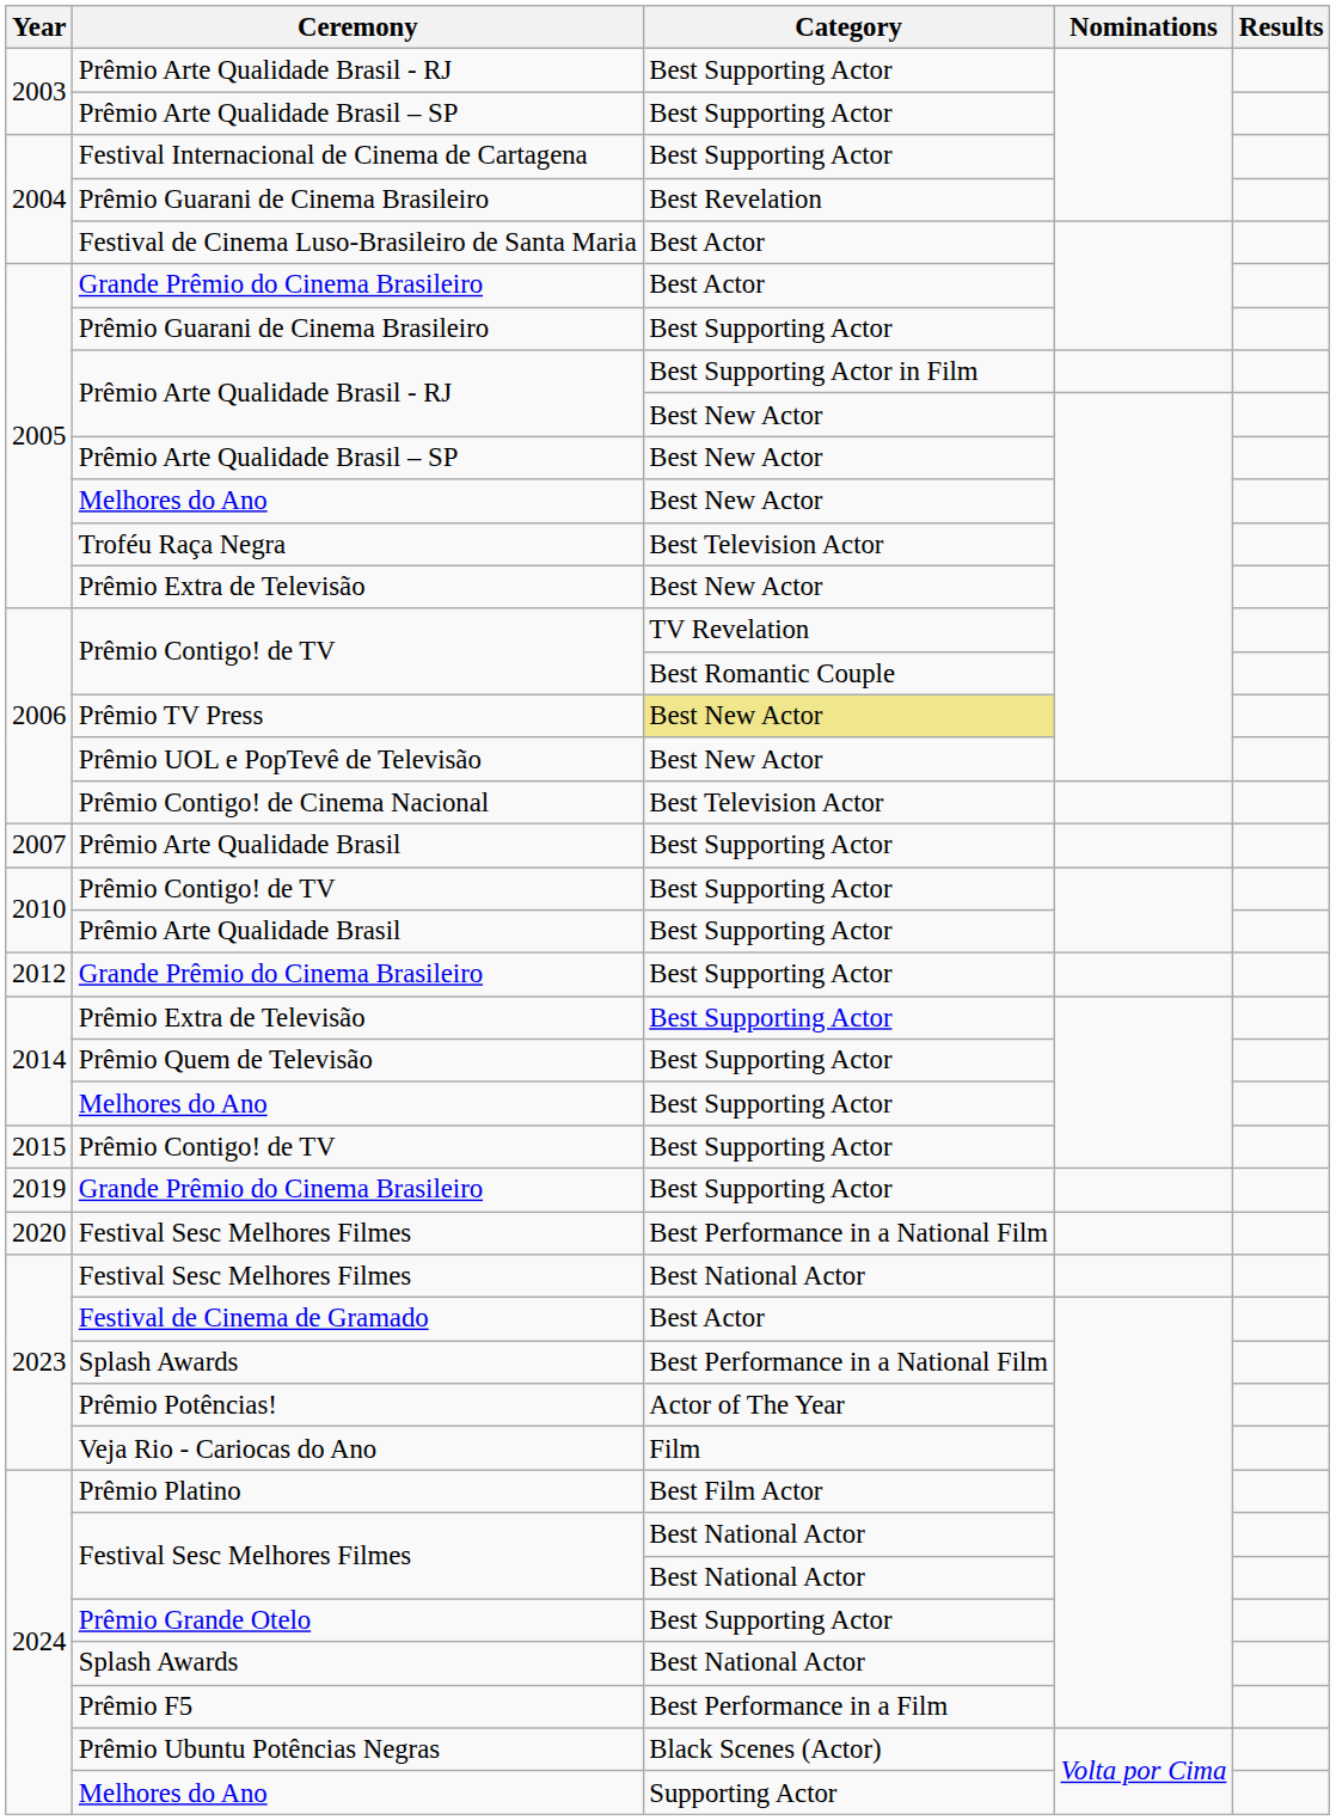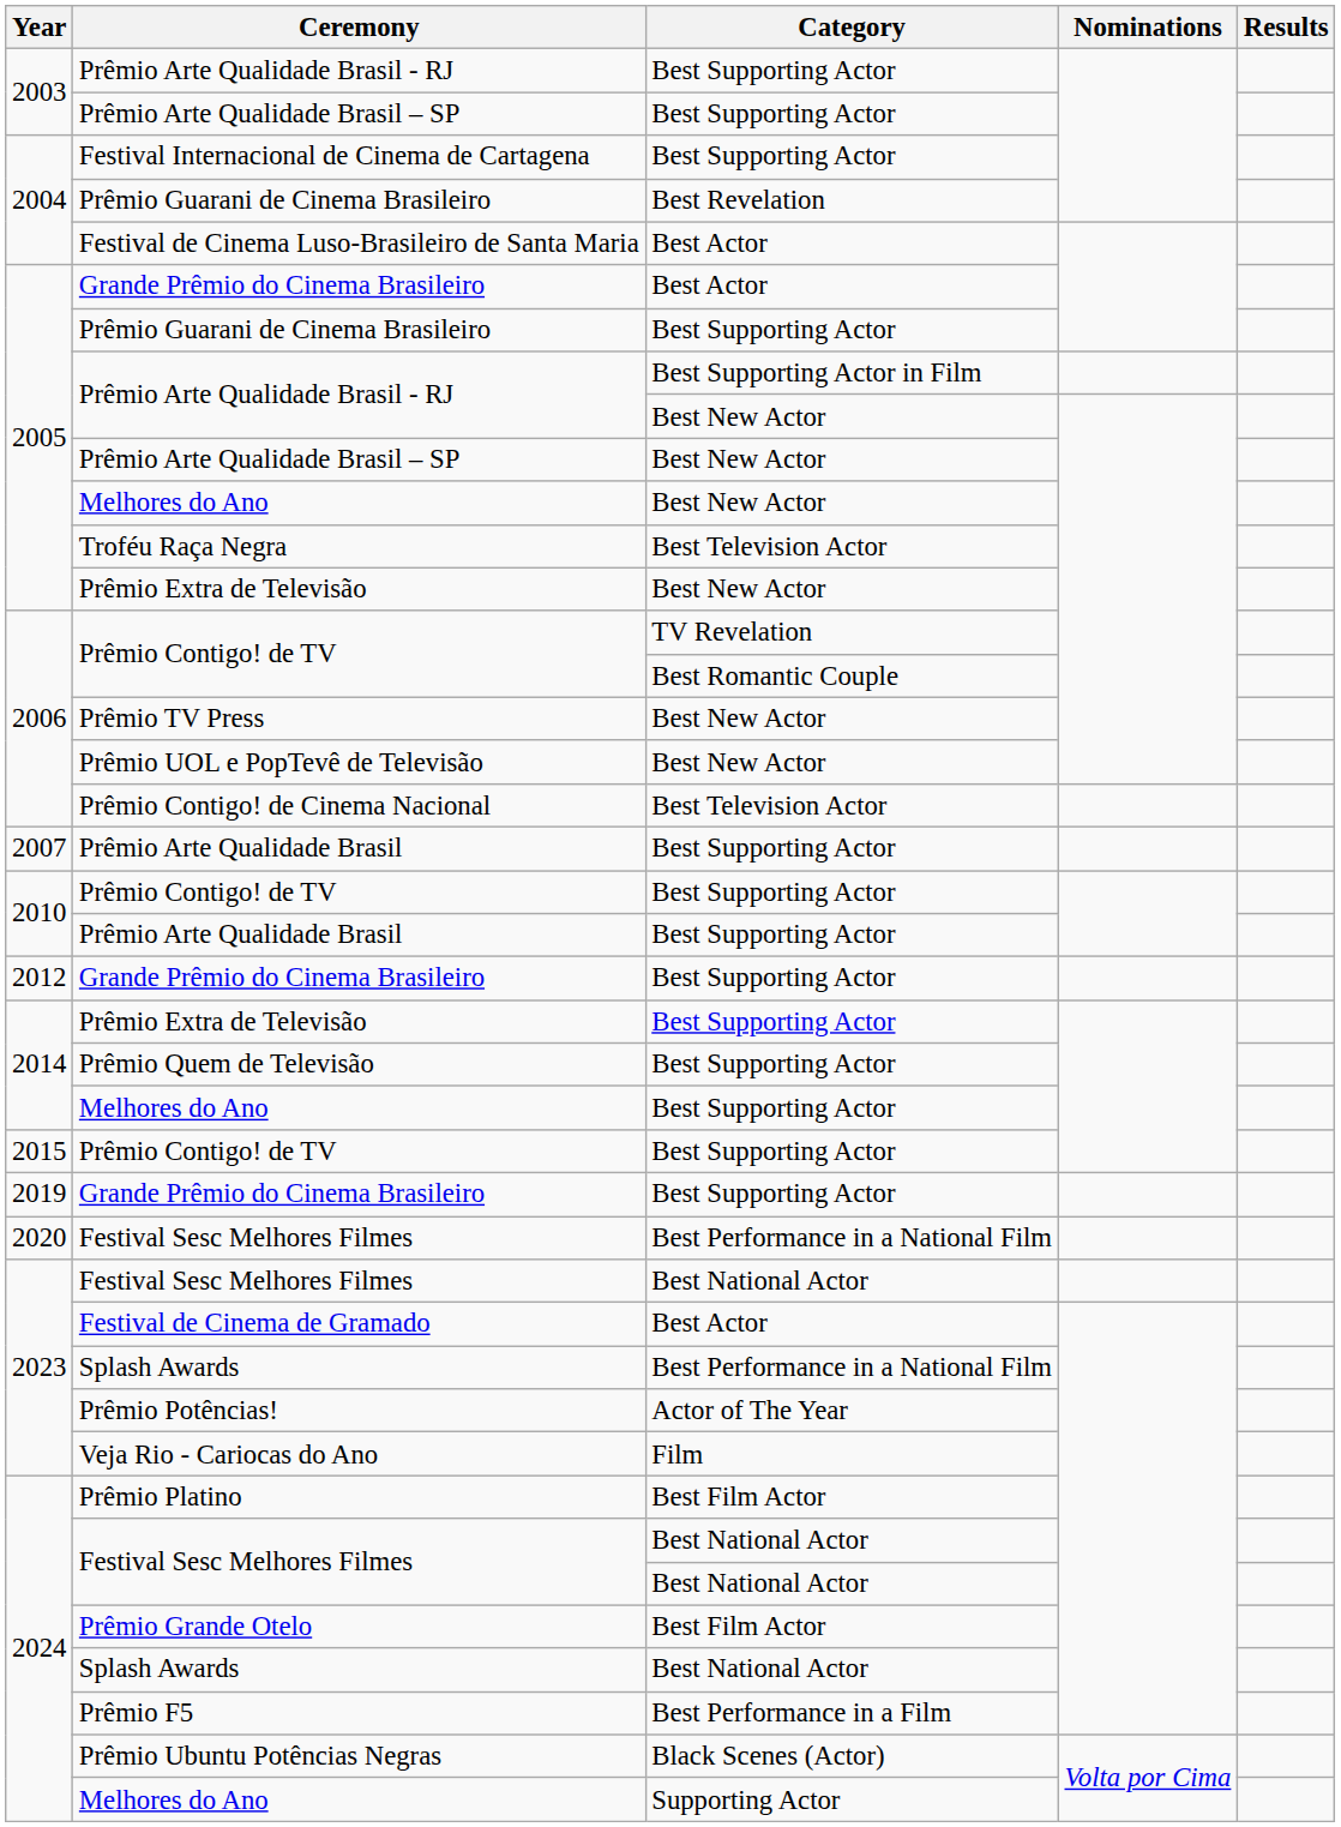Prêmio TV Press | Category: khaki background -> no background
Prêmio Grande Otelo | Category: Best Supporting Actor -> Best Film Actor
